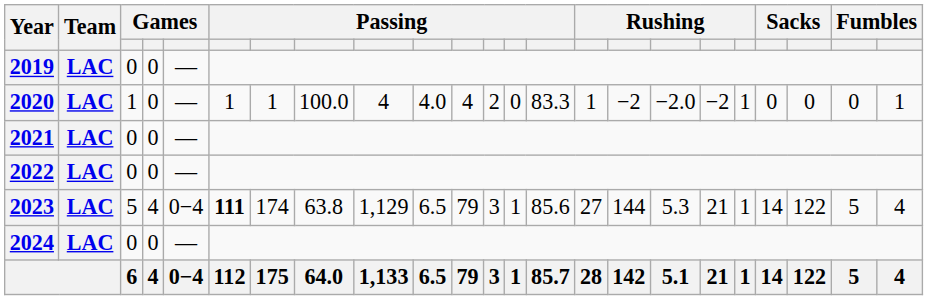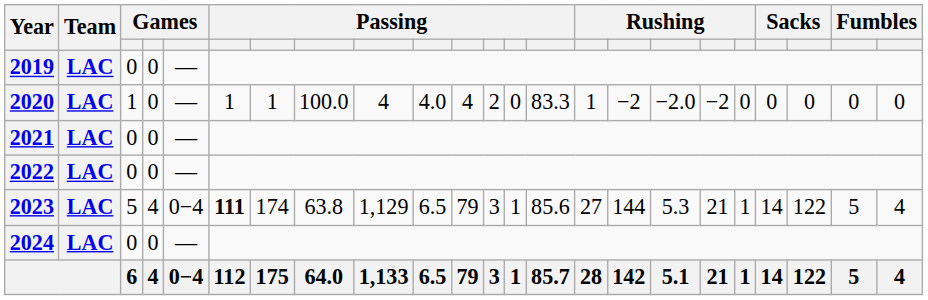2020 | column 19: 1 -> 0
2020 | column 23: 1 -> 0
